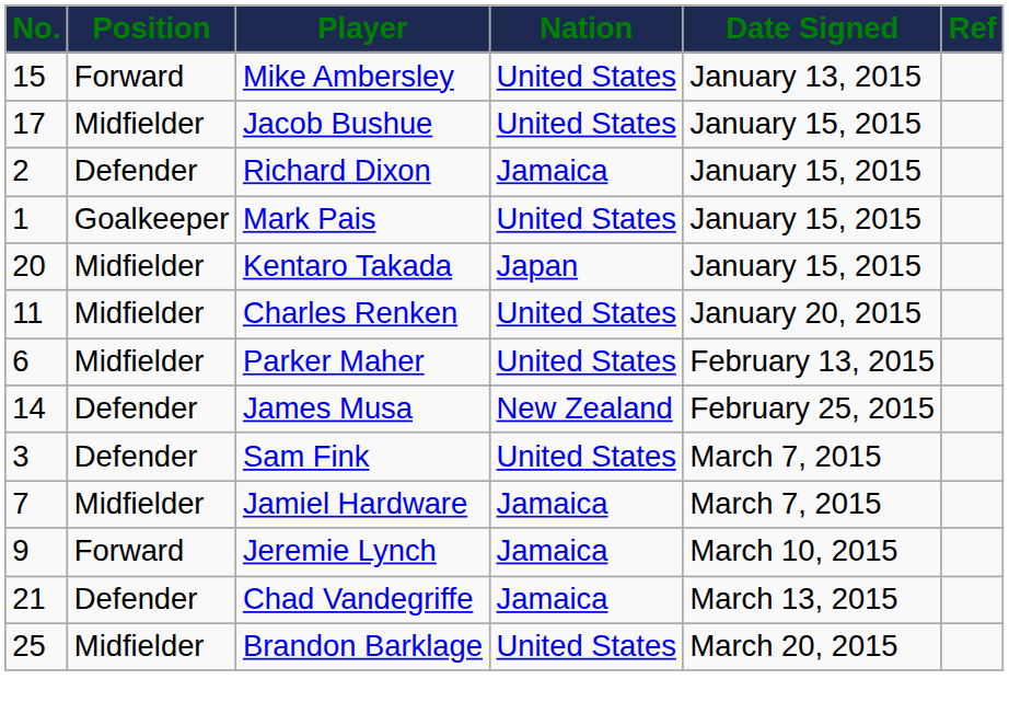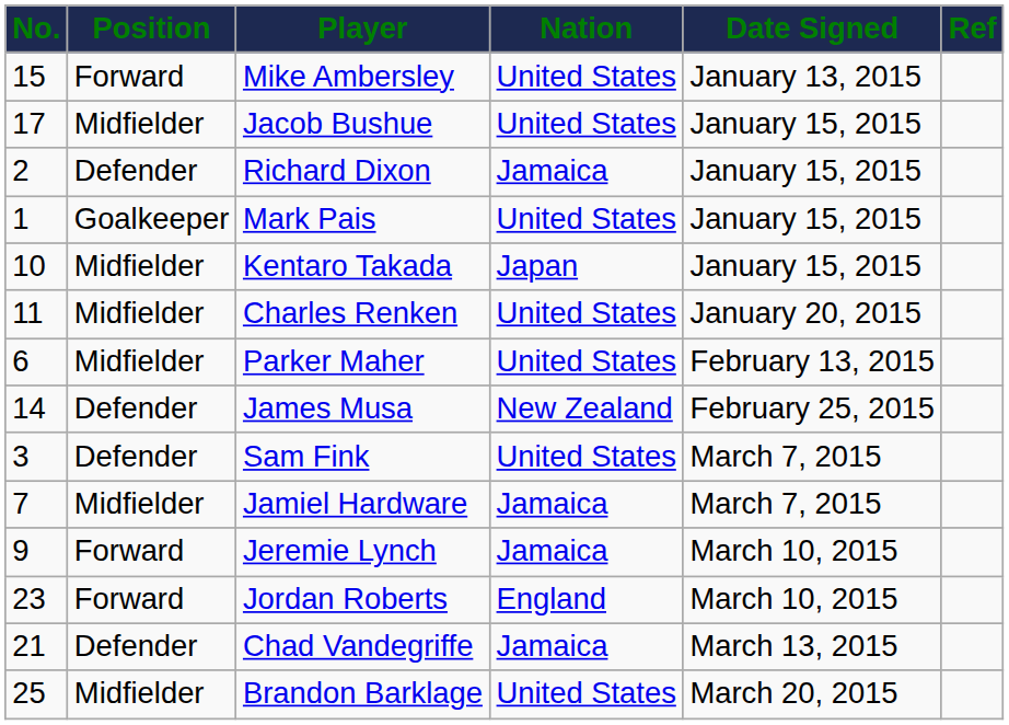Kentaro Takada | No.: 20 -> 10
+ row: 23 | Forward | Jordan Roberts | England | March 10, 2015
